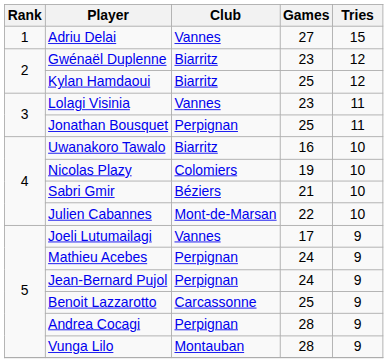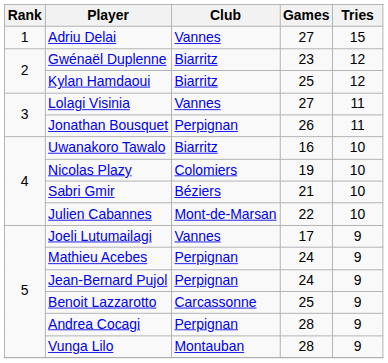Lolagi Visinia | Games: 23 -> 27
Jonathan Bousquet | Games: 25 -> 26
